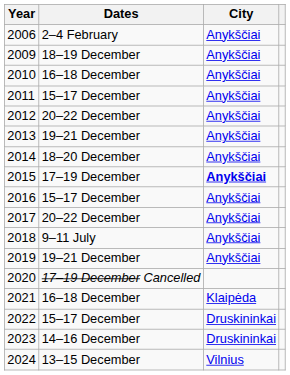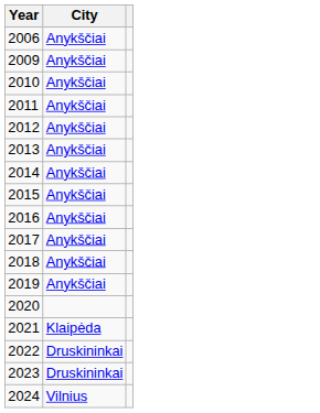- column: Dates | 2–4 February | 18–19 December | 16–18 December | 15–17 December | 20–22 December | 19–21 December | 18–20 December | 17–19 December | 15–17 December | 20–22 December | 9–11 July | 19–21 December | 17–19 December Cancelled | 16–18 December | 15–17 December | 14–16 December | 13–15 December
2015 | City: bold -> normal
